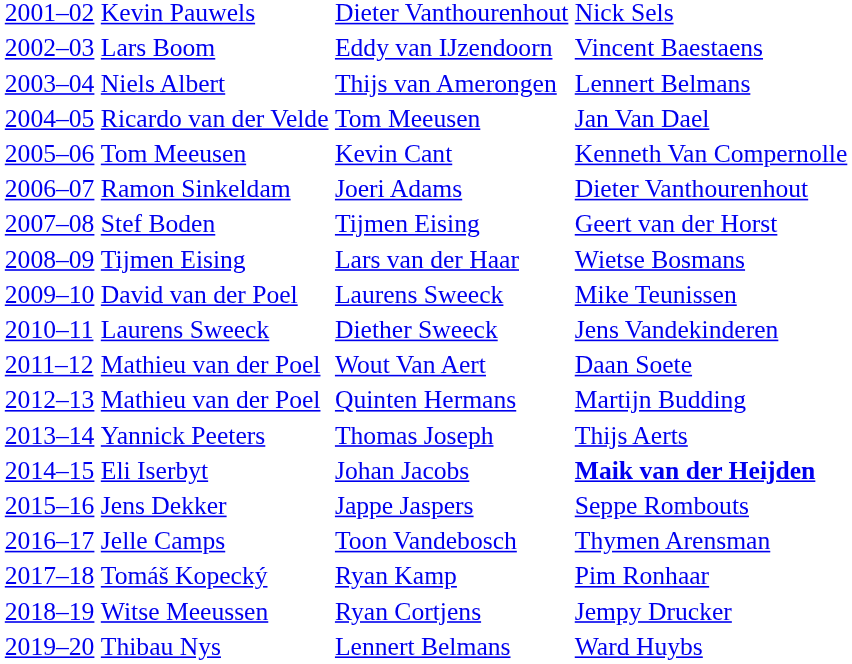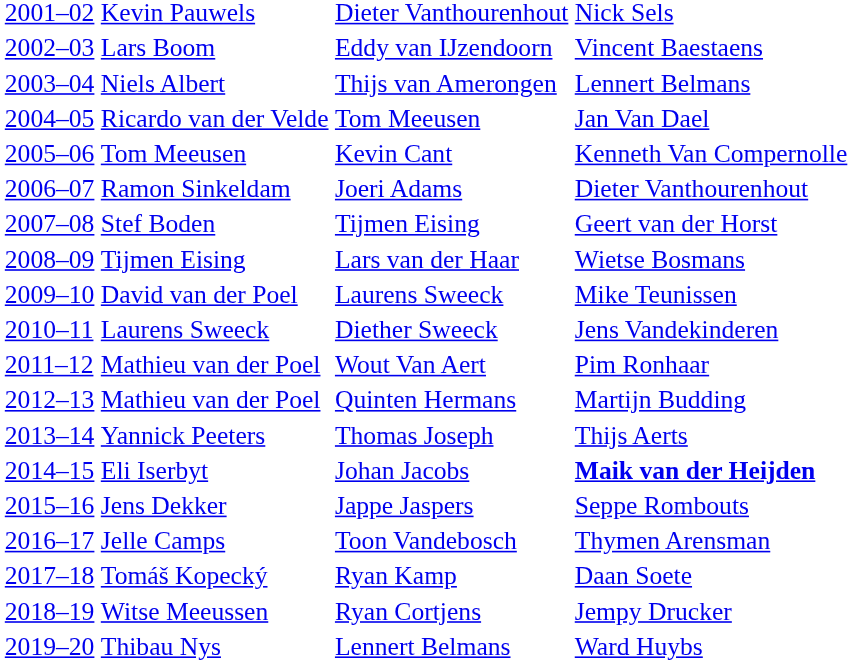Wout Van Aert | column 4: Daan Soete -> Pim Ronhaar
Ryan Kamp | column 4: Pim Ronhaar -> Daan Soete
